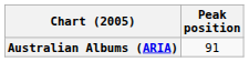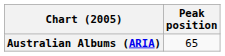Australian Albums (ARIA) | Peak position: 91 -> 65
